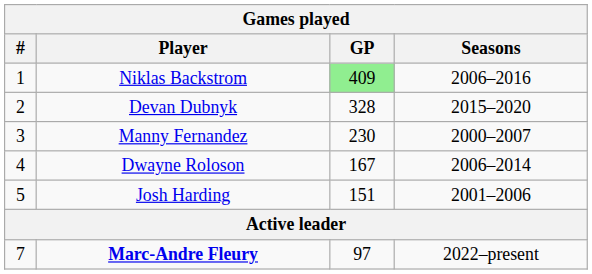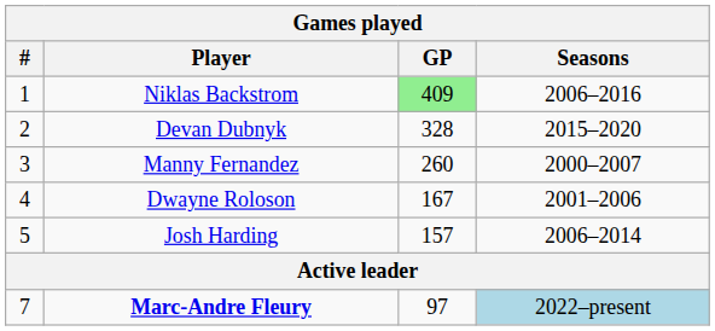Manny Fernandez | GP: 230 -> 260
Dwayne Roloson | Seasons: 2006–2014 -> 2001–2006
Josh Harding | GP: 151 -> 157
Josh Harding | Seasons: 2001–2006 -> 2006–2014
Marc-Andre Fleury | Seasons: no background -> lightblue background
